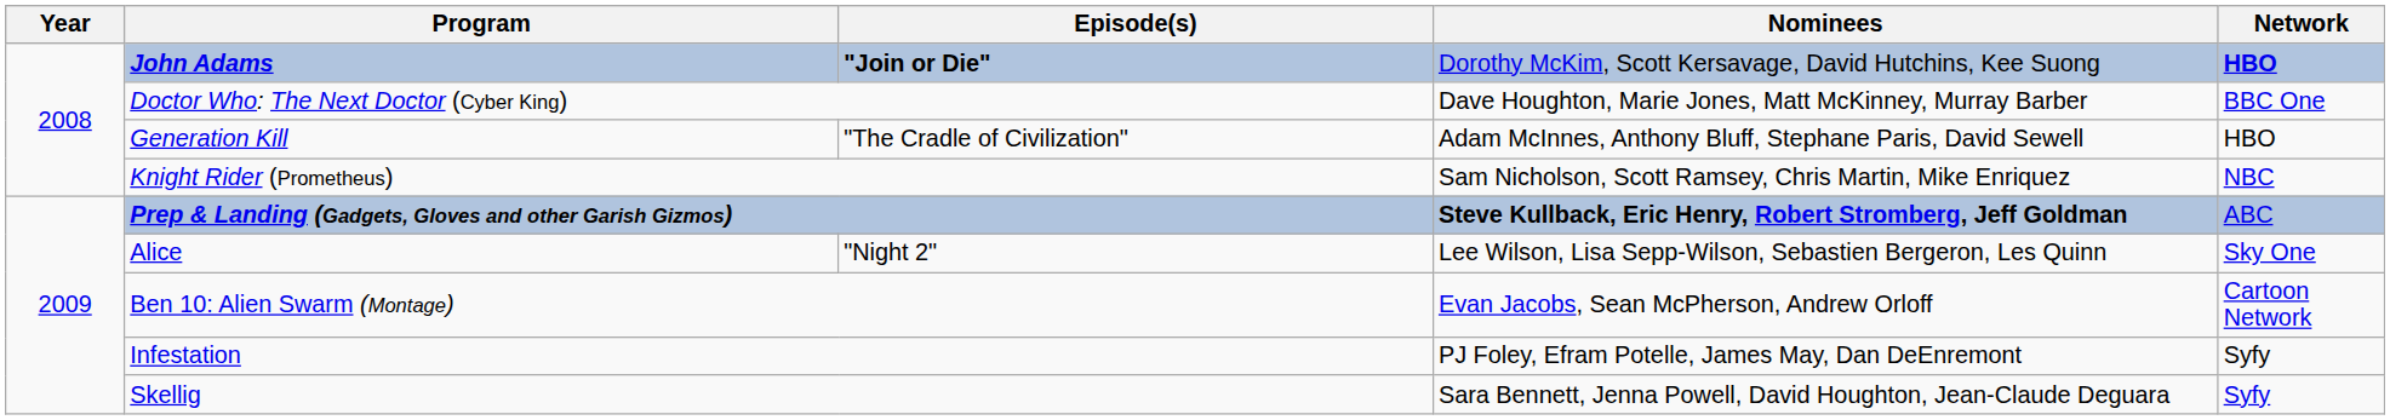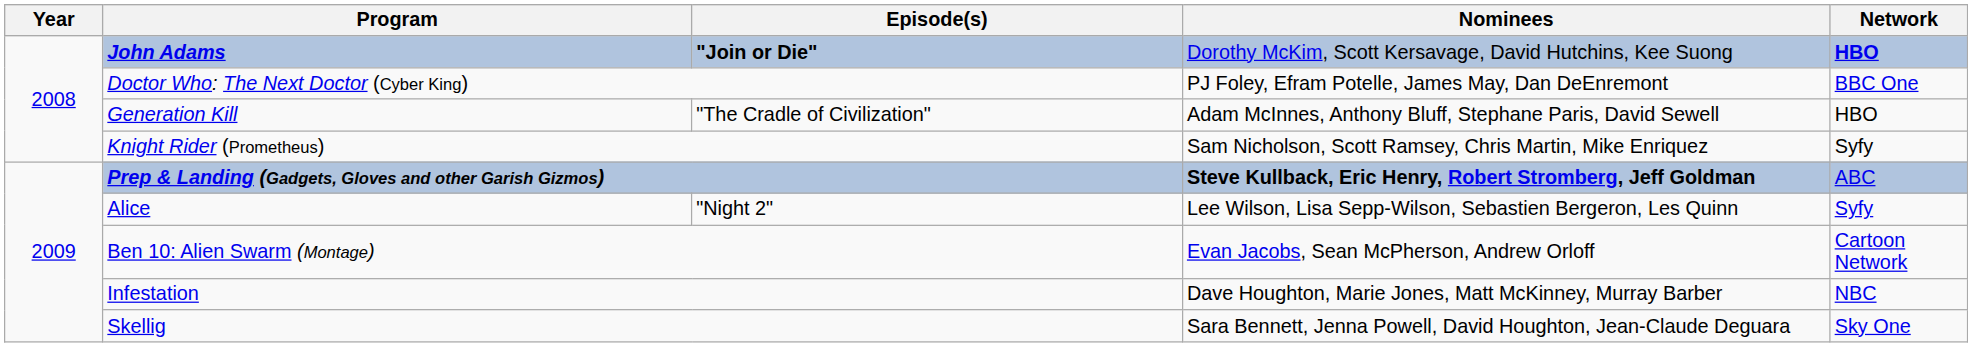Doctor Who: The Next Doctor (Cyber King) | Nominees: Dave Houghton, Marie Jones, Matt McKinney, Murray Barber -> PJ Foley, Efram Potelle, James May, Dan DeEnremont
Knight Rider (Prometheus) | Network: NBC -> Syfy
Alice | Network: Sky One -> Syfy
Infestation | Nominees: PJ Foley, Efram Potelle, James May, Dan DeEnremont -> Dave Houghton, Marie Jones, Matt McKinney, Murray Barber
Infestation | Network: Syfy -> NBC
Skellig | Network: Syfy -> Sky One
